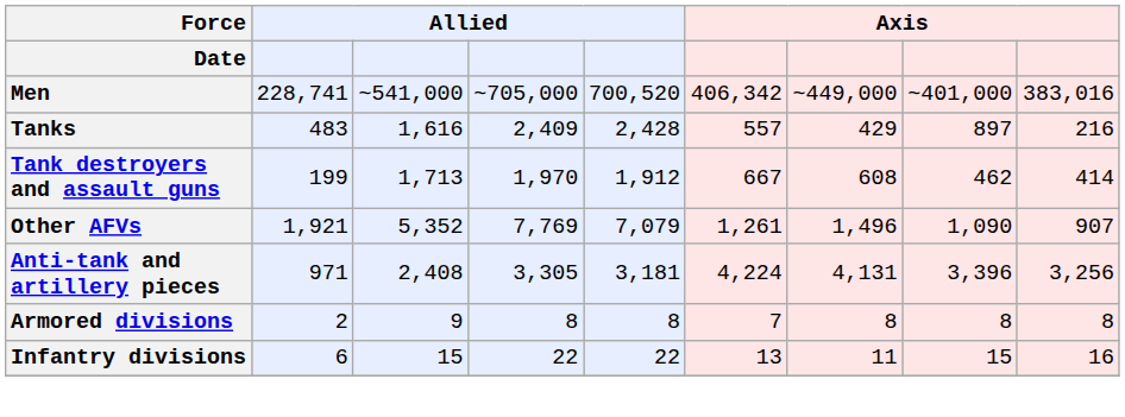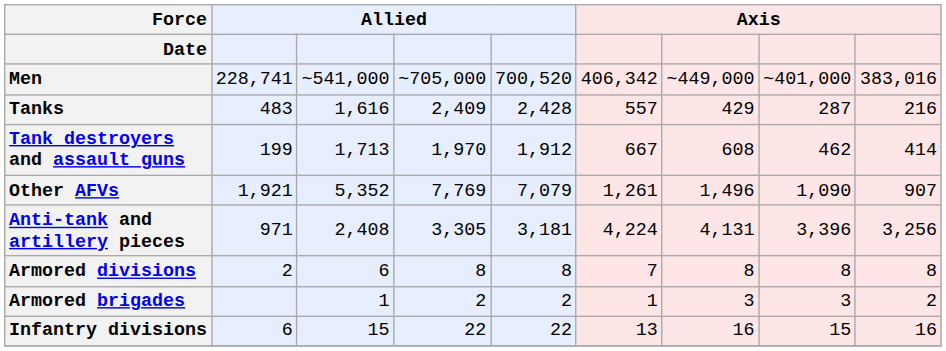Tanks | column 8: 897 -> 287
Armored divisions | column 3: 9 -> 6
+ row: Armored brigades | 1 | 2 | 2 | 1 | 3 | 3 | 2
Infantry divisions | column 7: 11 -> 16
